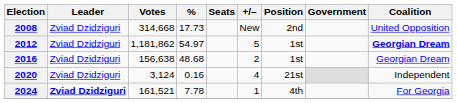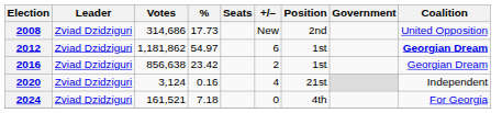2008 | Votes: 314,668 -> 314,686
2012 | +/–: 5 -> 6
2016 | Votes: 156,638 -> 856,638
2016 | %: 48.68 -> 23.42
2024 | Leader: bold -> normal
2024 | %: 7.78 -> 7.18
2024 | +/–: 1 -> 0
